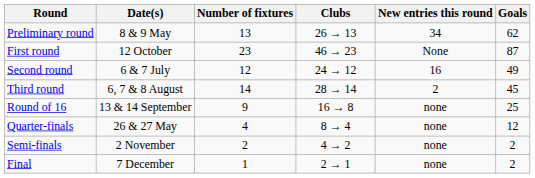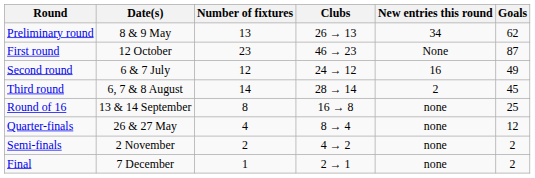Round of 16 | Number of fixtures: 9 -> 8
